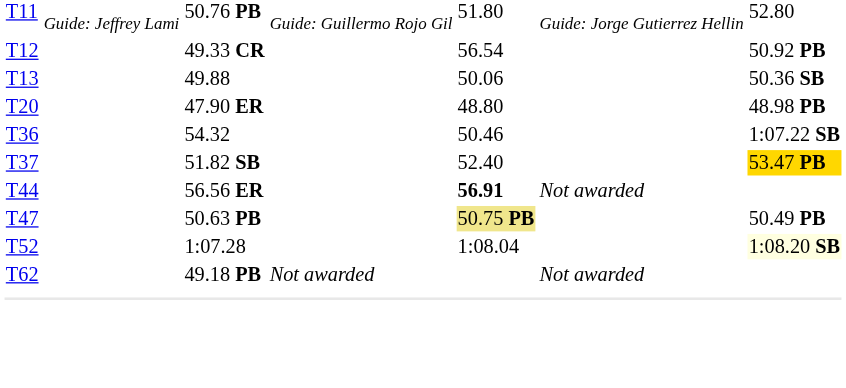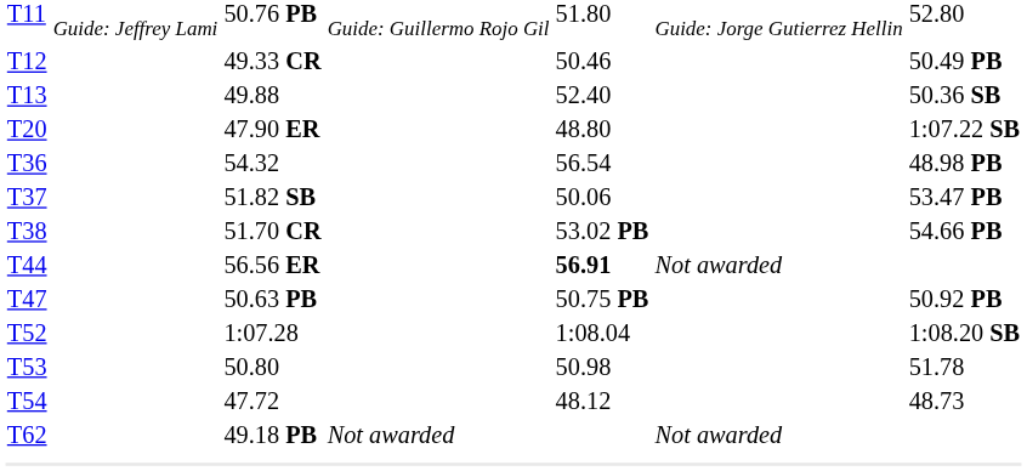49.33 CR | column 5: 56.54 -> 50.46
49.33 CR | column 7: 50.92 PB -> 50.49 PB
49.88 | column 5: 50.06 -> 52.40
47.90 ER | column 7: 48.98 PB -> 1:07.22 SB
54.32 | column 5: 50.46 -> 56.54
54.32 | column 7: 1:07.22 SB -> 48.98 PB
51.82 SB | column 5: 52.40 -> 50.06
51.82 SB | column 7: gold background -> no background
+ row: T38 | 51.70 CR | 53.02 PB | 54.66 PB
50.63 PB | column 5: khaki background -> no background
50.63 PB | column 7: 50.49 PB -> 50.92 PB
1:07.28 | column 7: lightyellow background -> no background
+ row: T53 | 50.80 | 50.98 | 51.78
+ row: T54 | 47.72 | 48.12 | 48.73
